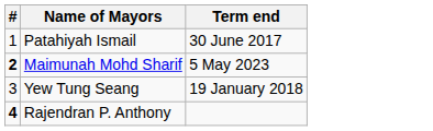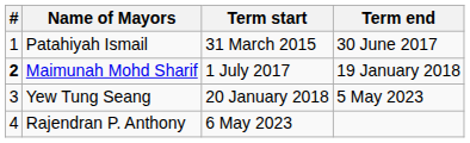+ column: Term start | 31 March 2015 | 1 July 2017 | 20 January 2018 | 6 May 2023
Maimunah Mohd Sharif | Term end: 5 May 2023 -> 19 January 2018
Yew Tung Seang | Term end: 19 January 2018 -> 5 May 2023
Rajendran P. Anthony | #: bold -> normal
